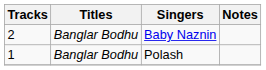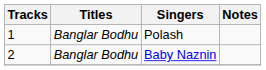rows swapped: Polash <-> Baby Naznin
